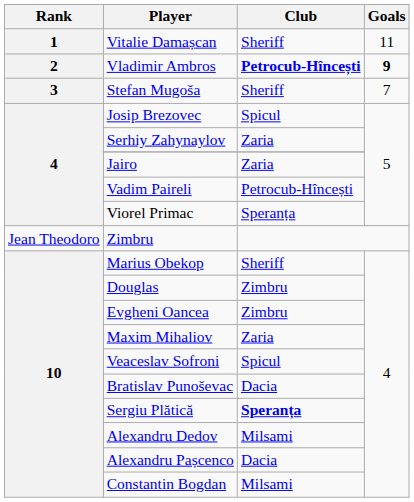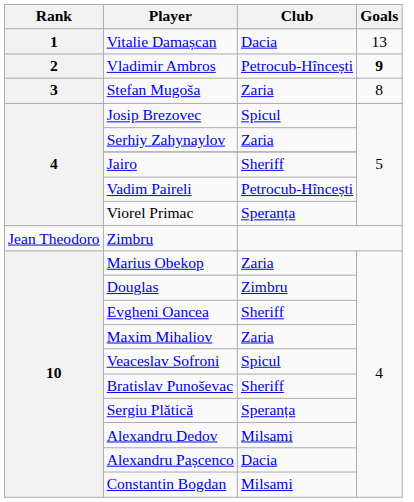Vitalie Damașcan | Club: Sheriff -> Dacia
Vitalie Damașcan | Goals: 11 -> 13
Vladimir Ambros | Club: bold -> normal
Stefan Mugoša | Club: Sheriff -> Zaria
Stefan Mugoša | Goals: 7 -> 8
Jairo | Club: Zaria -> Sheriff
Marius Obekop | Club: Sheriff -> Zaria
Evgheni Oancea | Club: Zimbru -> Sheriff
Bratislav Punoševac | Club: Dacia -> Sheriff
Sergiu Plătică | Club: bold -> normal
